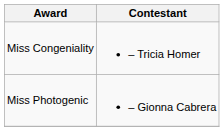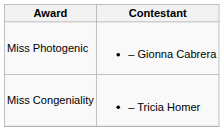rows swapped: Miss Photogenic <-> Miss Congeniality
